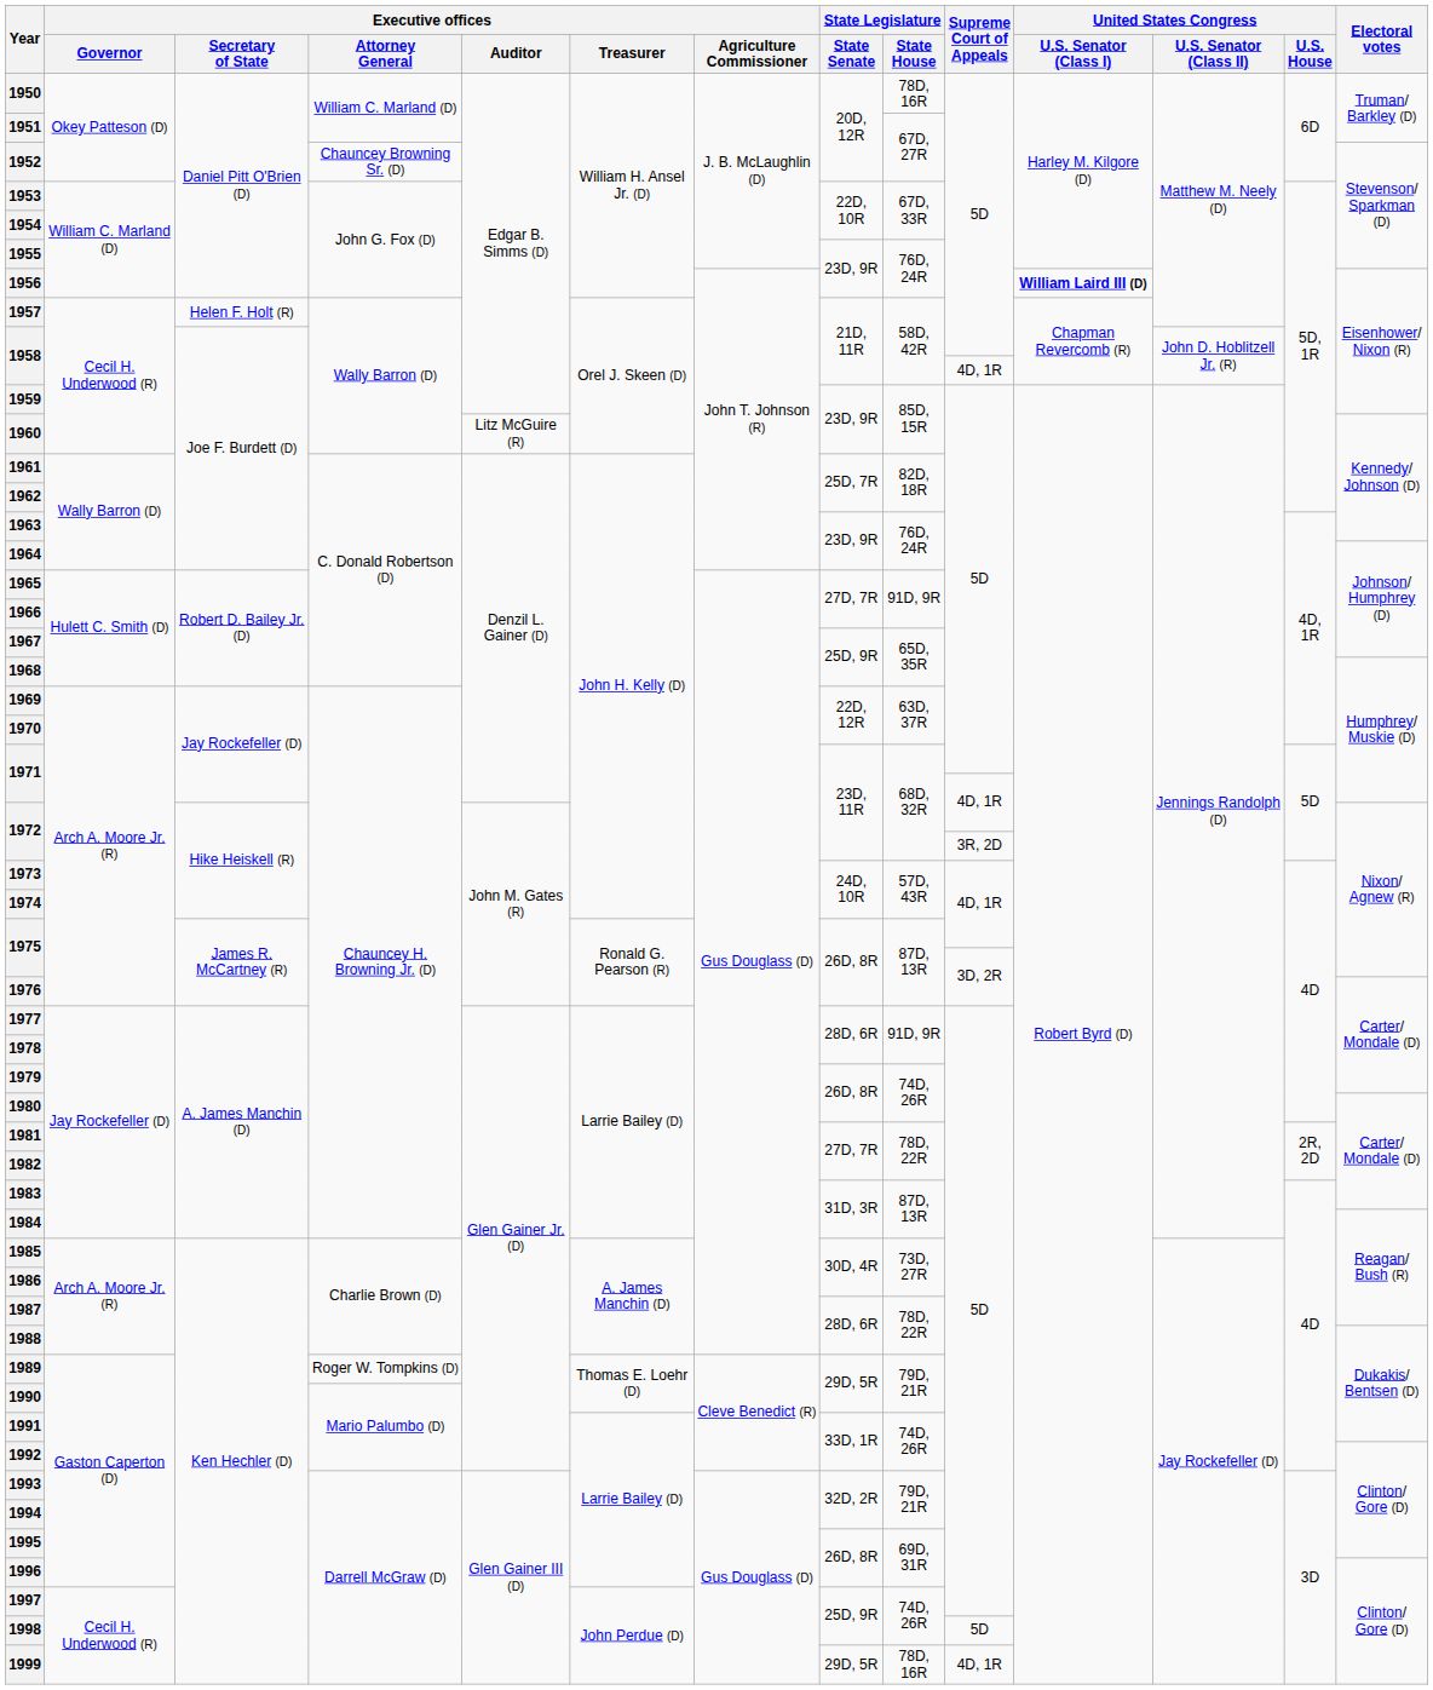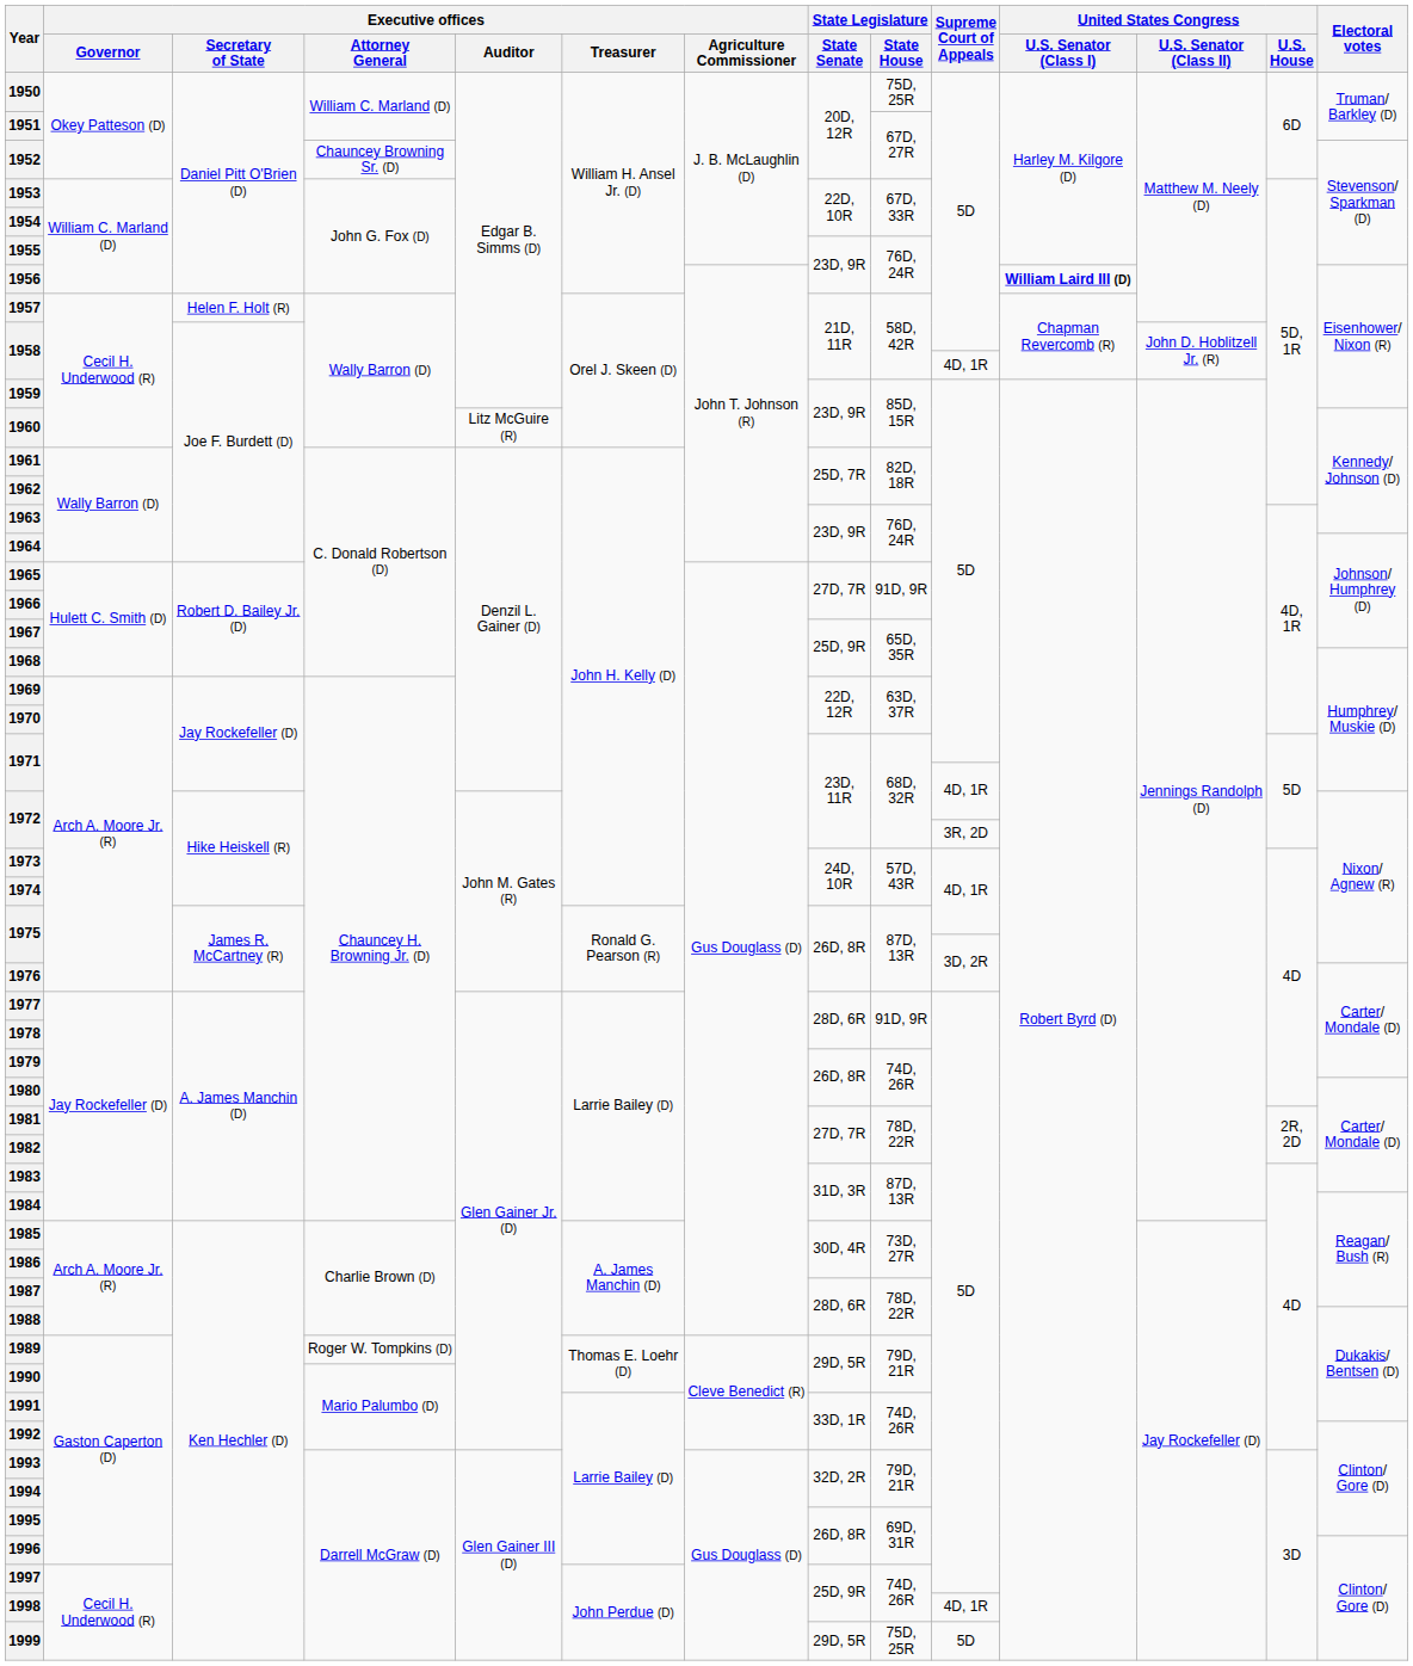1950 | State Legislature / State House: 78D, 16R -> 75D, 25R
1998 | Supreme Court of Appeals: 5D -> 4D, 1R
1999 | State Legislature / State House: 78D, 16R -> 75D, 25R
1999 | Supreme Court of Appeals: 4D, 1R -> 5D
